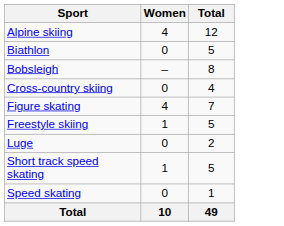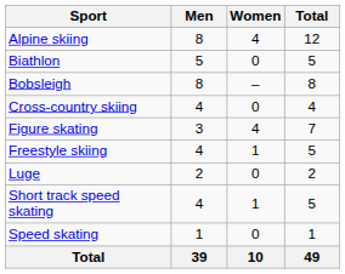+ column: Men | 8 | 5 | 8 | 4 | 3 | 4 | 2 | 4 | 1 | 39
